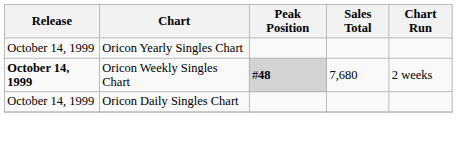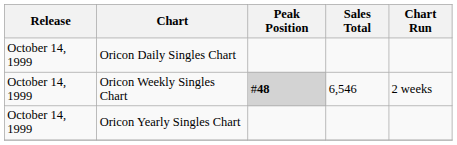rows swapped: Oricon Daily Singles Chart <-> Oricon Yearly Singles Chart
Oricon Weekly Singles Chart | Release: bold -> normal
Oricon Weekly Singles Chart | Sales Total: 7,680 -> 6,546
